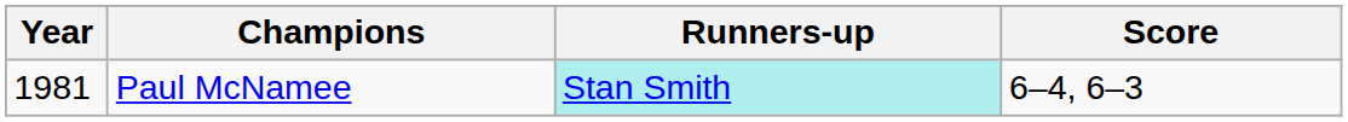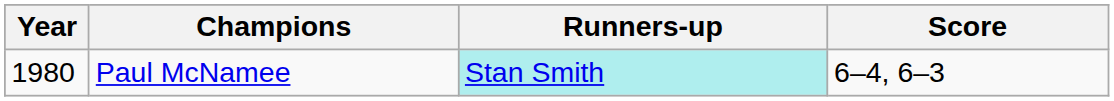Paul McNamee | Year: 1981 -> 1980
